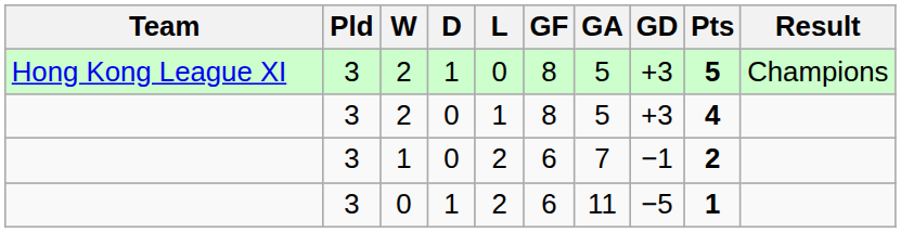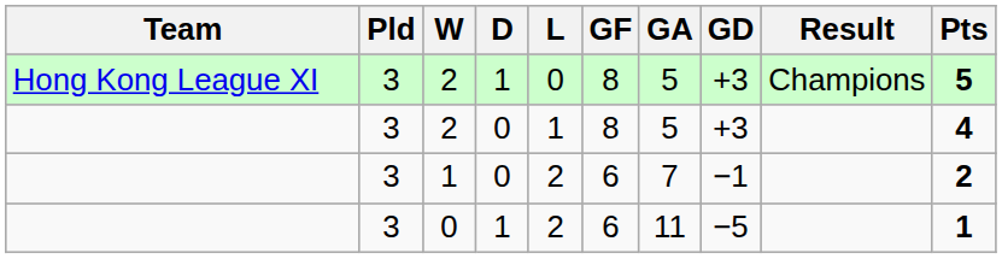columns swapped: Pts <-> Result
